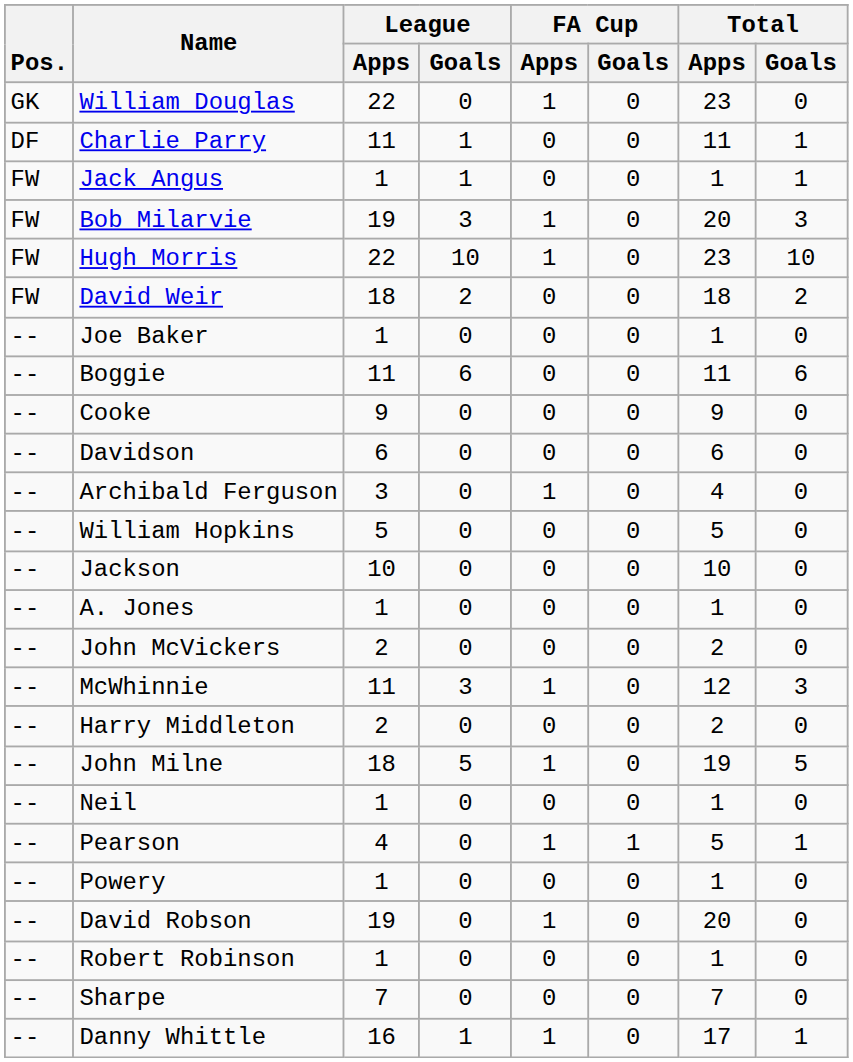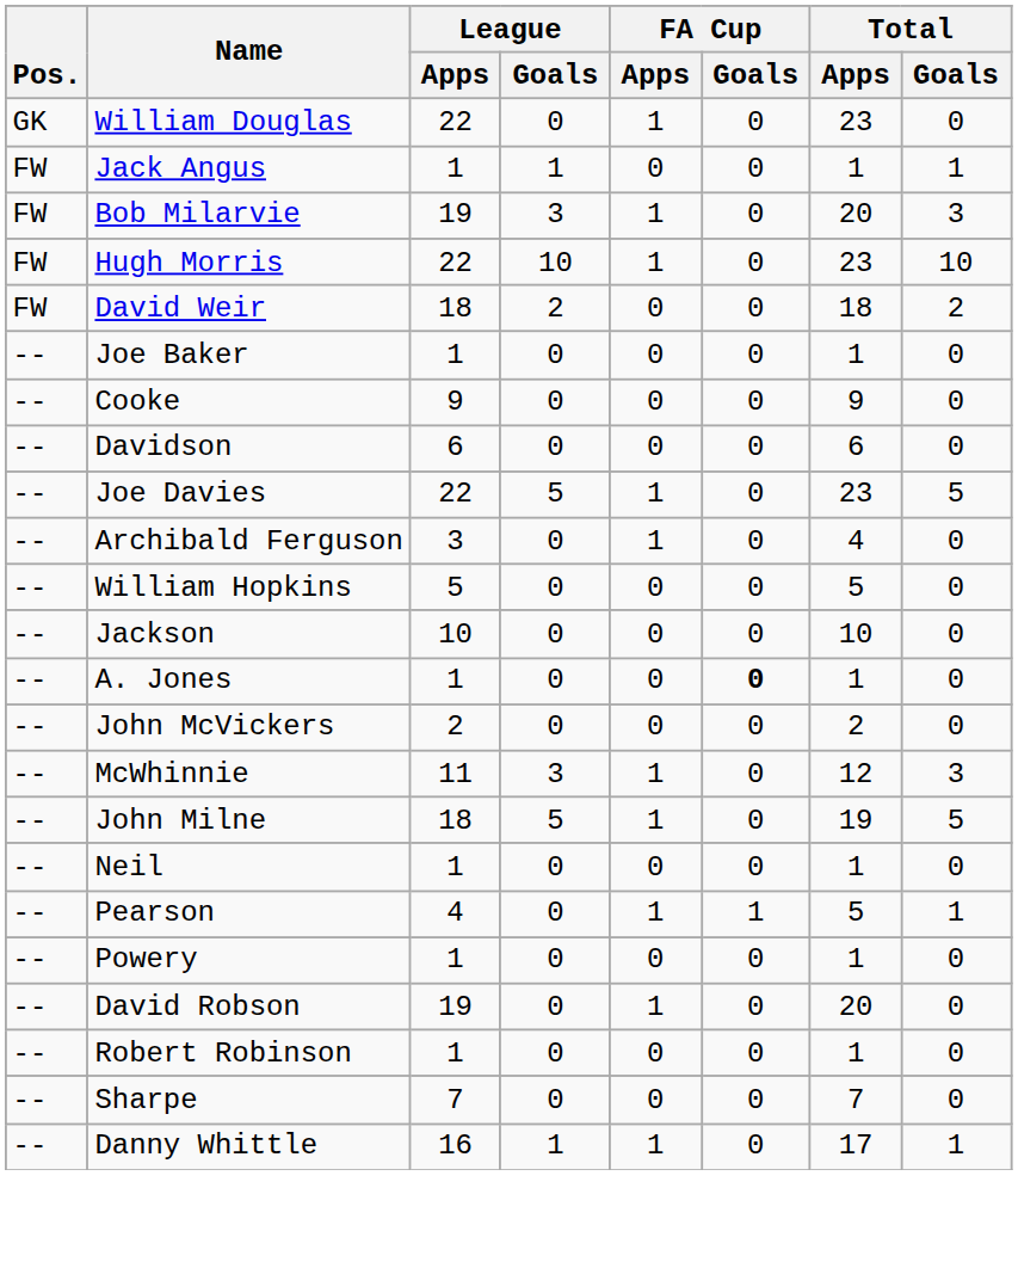- row: DF | Charlie Parry | 11 | 1 | 0 | 0 | 11 | 1
- row: -- | Boggie | 11 | 6 | 0 | 0 | 11 | 6
+ row: -- | Joe Davies | 22 | 5 | 1 | 0 | 23 | 5
A. Jones | FA Cup / Goals: normal -> bold
- row: -- | Harry Middleton | 2 | 0 | 0 | 0 | 2 | 0
